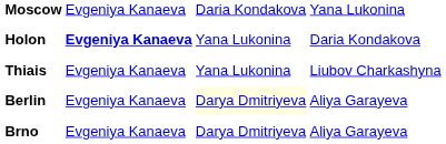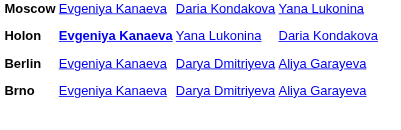- row: Thiais | Evgeniya Kanaeva | Yana Lukonina | Liubov Charkashyna
Berlin | column 3: lightyellow background -> no background
